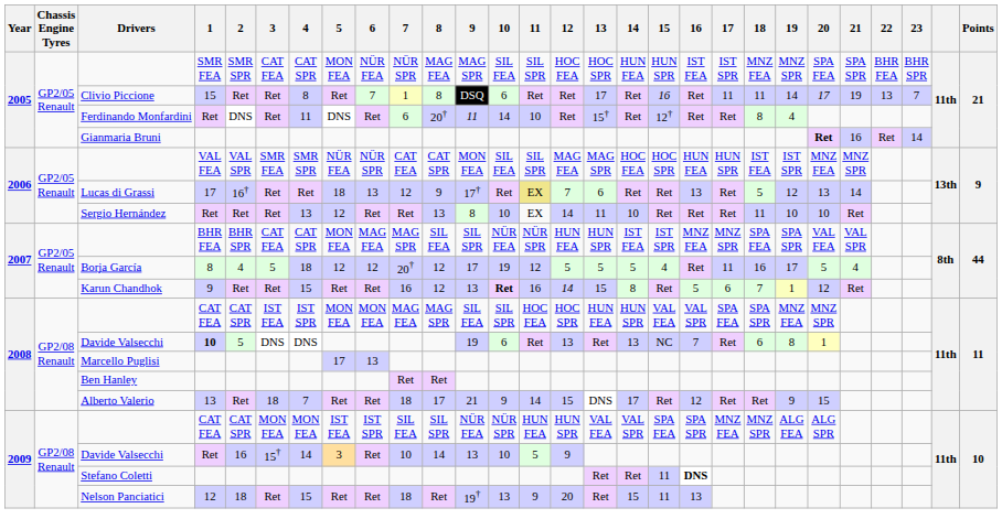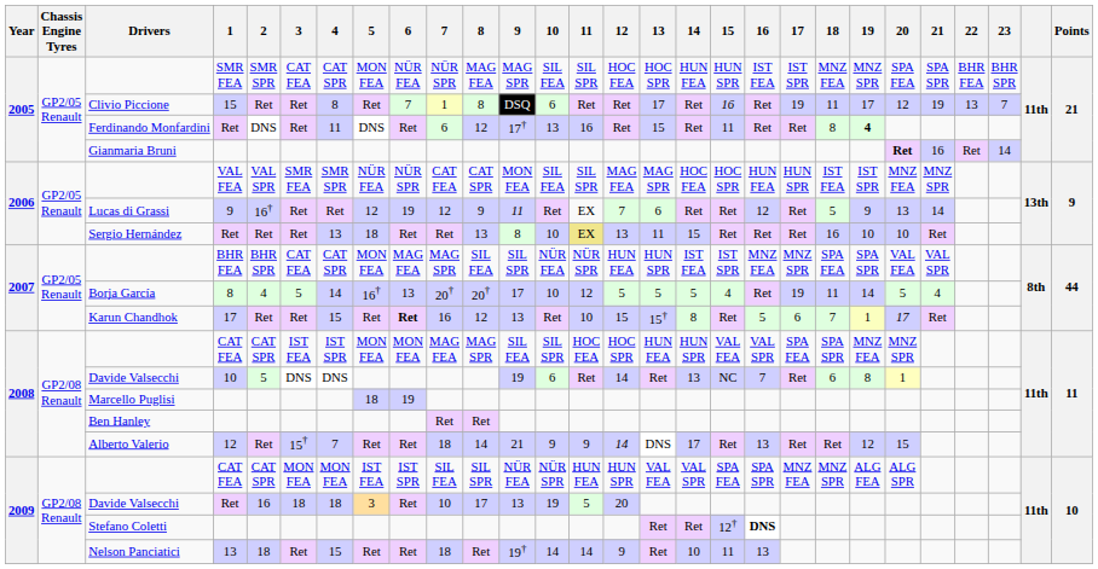Clivio Piccione | 17: 11 -> 19
Clivio Piccione | 19: 14 -> 17
Clivio Piccione | 20: 17 -> 12
Ferdinando Monfardini | 8: 20† -> 12
Ferdinando Monfardini | 9: 11 -> 17†
Ferdinando Monfardini | 10: 14 -> 13
Ferdinando Monfardini | 11: 10 -> 16
Ferdinando Monfardini | 13: 15† -> 15
Ferdinando Monfardini | 15: 12† -> 11
Ferdinando Monfardini | 19: normal -> bold
Lucas di Grassi | 1: 17 -> 9
Lucas di Grassi | 5: 18 -> 12
Lucas di Grassi | 6: 13 -> 19
Lucas di Grassi | 9: 17† -> 11
Lucas di Grassi | 11: khaki background -> no background
Lucas di Grassi | 16: 13 -> 12
Lucas di Grassi | 19: 12 -> 9
Sergio Hernández | 5: 12 -> 18
Sergio Hernández | 11: no background -> khaki background
Sergio Hernández | 12: 14 -> 13
Sergio Hernández | 14: 10 -> 15
Sergio Hernández | 18: 11 -> 16
Borja García | 4: 18 -> 14
Borja García | 5: 12 -> 16†
Borja García | 6: 12 -> 13
Borja García | 8: 12 -> 20†
Borja García | 10: 19 -> 10
Borja García | 17: 11 -> 19
Borja García | 18: 16 -> 11
Borja García | 19: 17 -> 14
Karun Chandhok | 1: 9 -> 17
Karun Chandhok | 6: normal -> bold
Karun Chandhok | 10: bold -> normal
Karun Chandhok | 11: 16 -> 10
Karun Chandhok | 12: 14 -> 15
Karun Chandhok | 13: 15 -> 15†
Karun Chandhok | 20: 12 -> 17
2008 / Davide Valsecchi | 1: bold -> normal
2008 / Davide Valsecchi | 12: 13 -> 14
Marcello Puglisi | 5: 17 -> 18
Marcello Puglisi | 6: 13 -> 19
Alberto Valerio | 1: 13 -> 12
Alberto Valerio | 3: 18 -> 15†
Alberto Valerio | 8: 17 -> 14
Alberto Valerio | 11: 14 -> 9
Alberto Valerio | 12: 15 -> 14
Alberto Valerio | 16: 12 -> 13
Alberto Valerio | 19: 9 -> 12
2009 / Davide Valsecchi | 3: 15† -> 18
2009 / Davide Valsecchi | 4: 14 -> 18
2009 / Davide Valsecchi | 8: 14 -> 17
2009 / Davide Valsecchi | 10: 10 -> 19
2009 / Davide Valsecchi | 12: 9 -> 20
Stefano Coletti | 15: 11 -> 12†
Nelson Panciatici | 1: 12 -> 13
Nelson Panciatici | 10: 13 -> 14
Nelson Panciatici | 11: 9 -> 14
Nelson Panciatici | 12: 20 -> 9
Nelson Panciatici | 14: 15 -> 10
